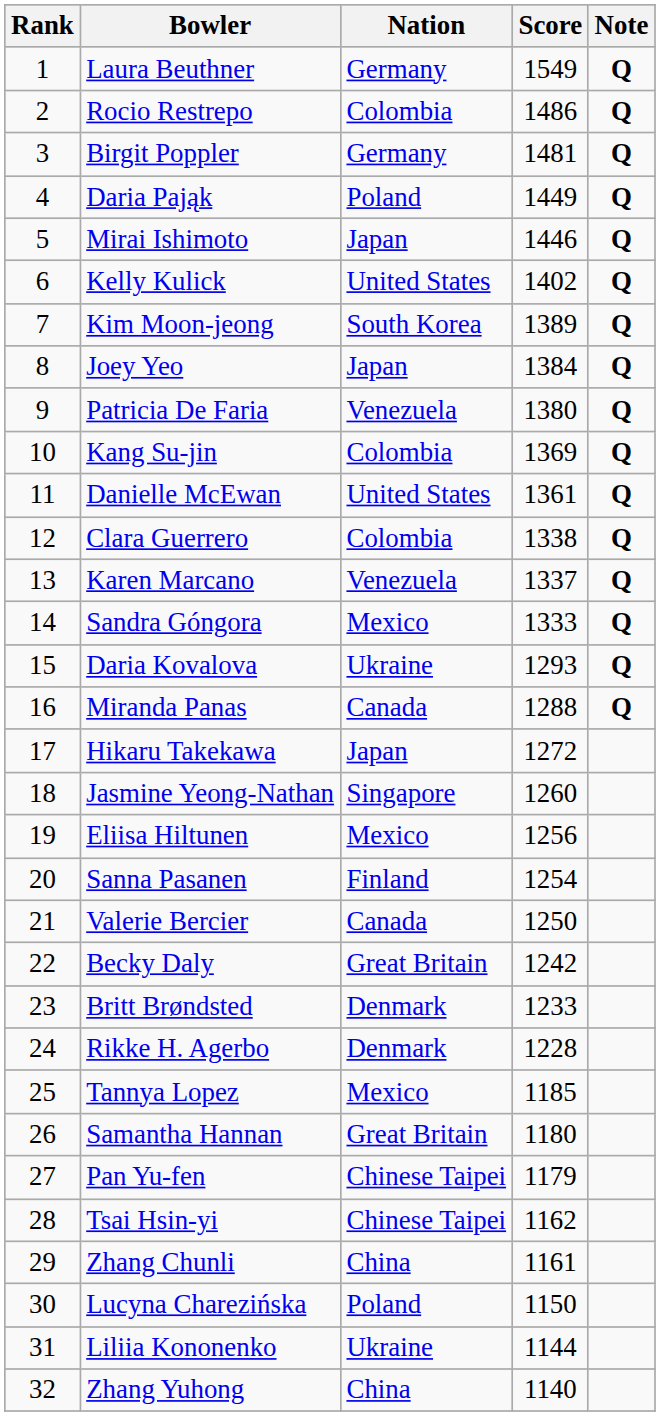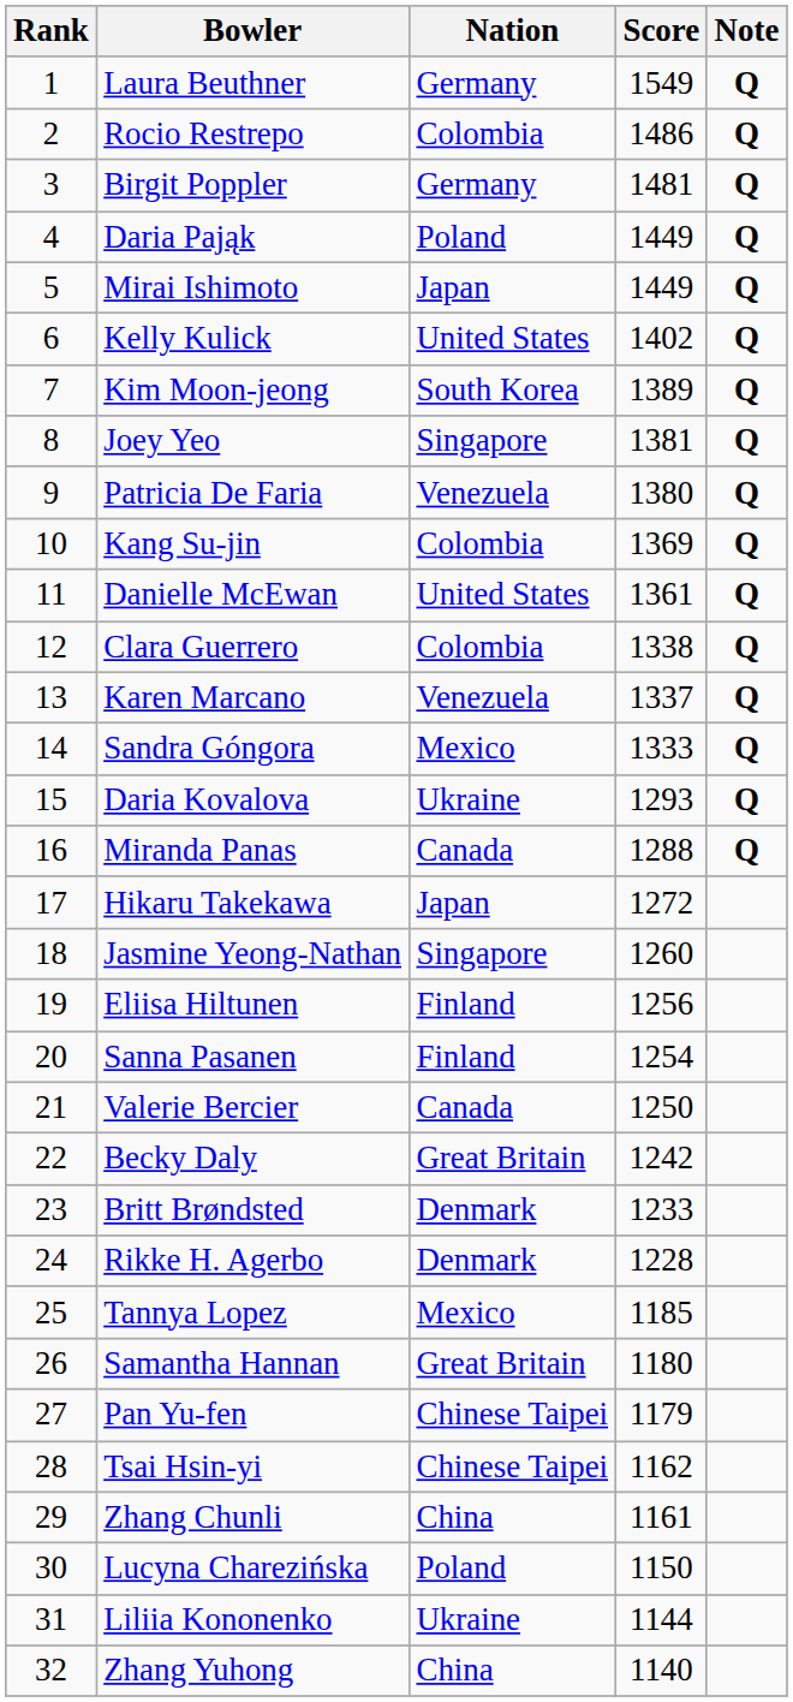Mirai Ishimoto | Score: 1446 -> 1449
Joey Yeo | Nation: Japan -> Singapore
Joey Yeo | Score: 1384 -> 1381
Eliisa Hiltunen | Nation: Mexico -> Finland
